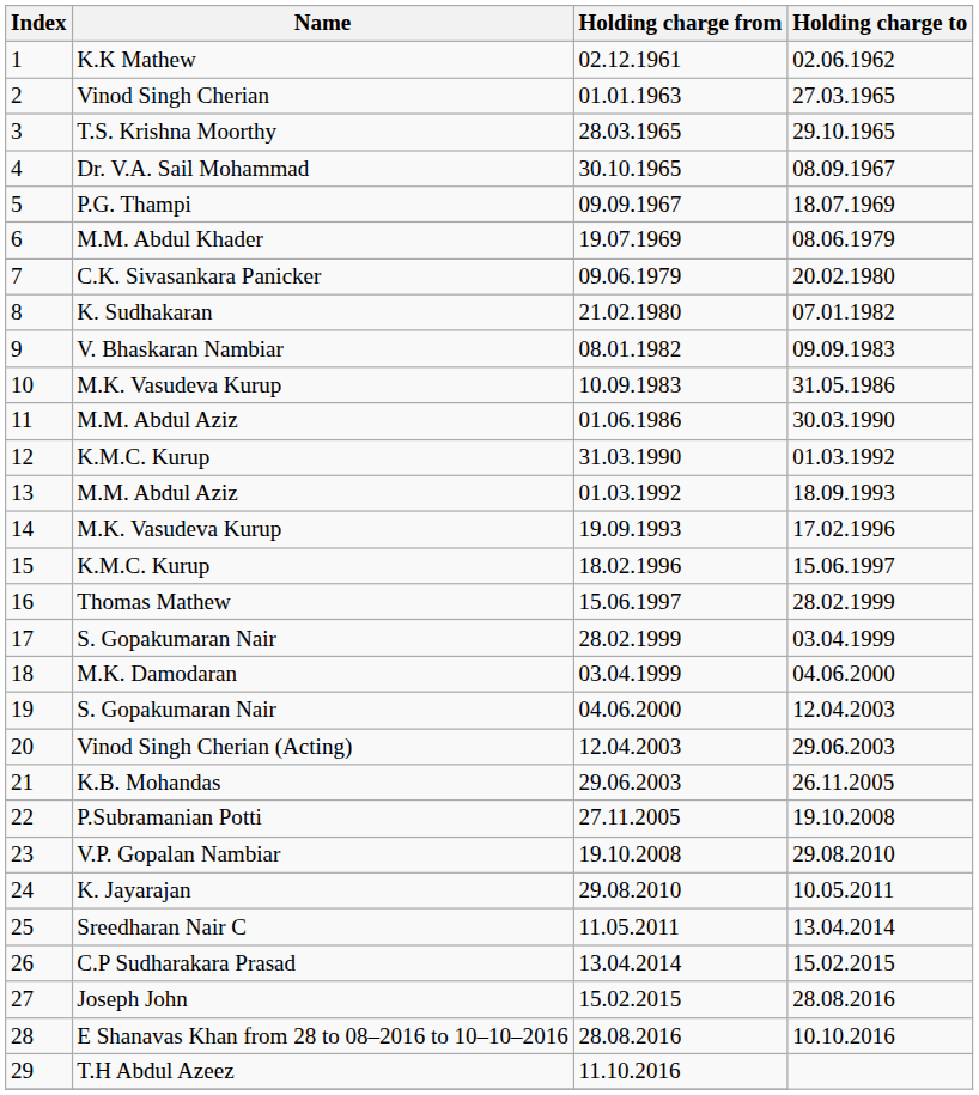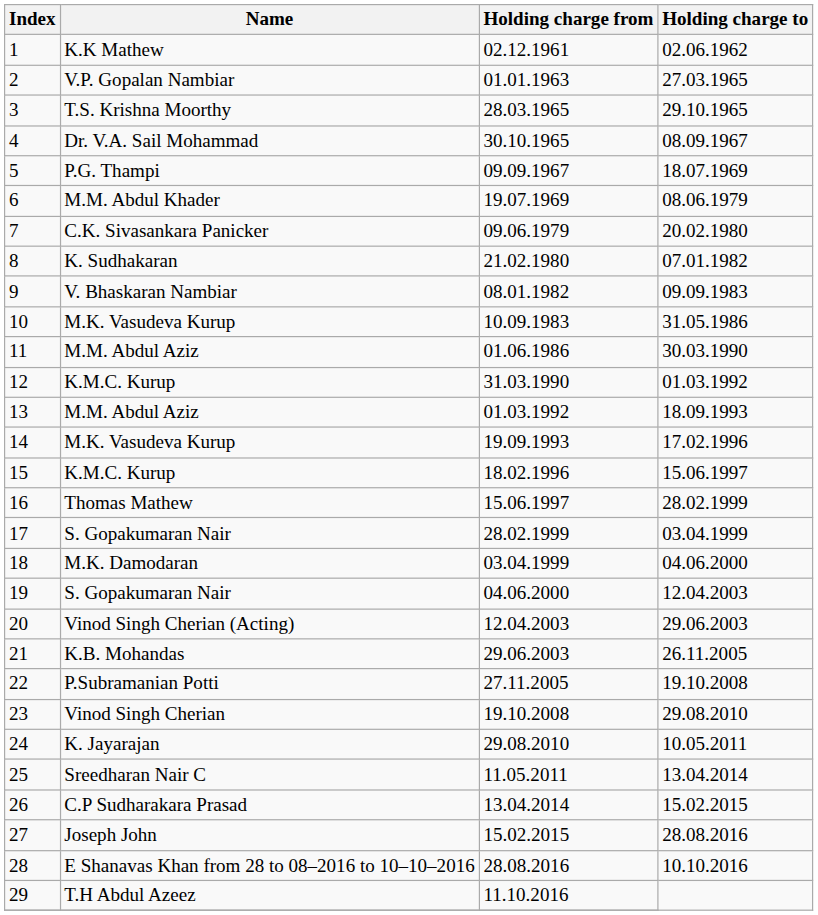2 | Name: Vinod Singh Cherian -> V.P. Gopalan Nambiar
23 | Name: V.P. Gopalan Nambiar -> Vinod Singh Cherian
